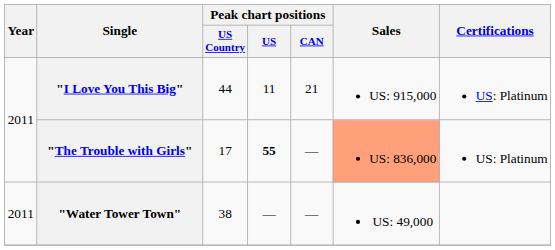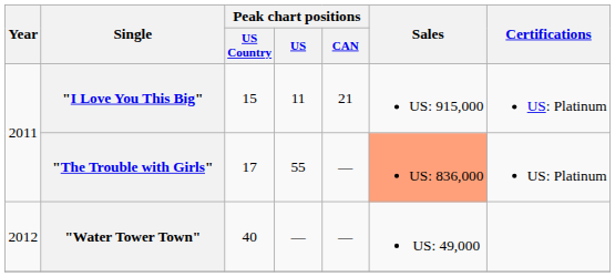"I Love You This Big" | Peak chart positions / US Country: 44 -> 15
"The Trouble with Girls" | Peak chart positions / US: bold -> normal
"Water Tower Town" | Year: 2011 -> 2012
"Water Tower Town" | Peak chart positions / US Country: 38 -> 40
